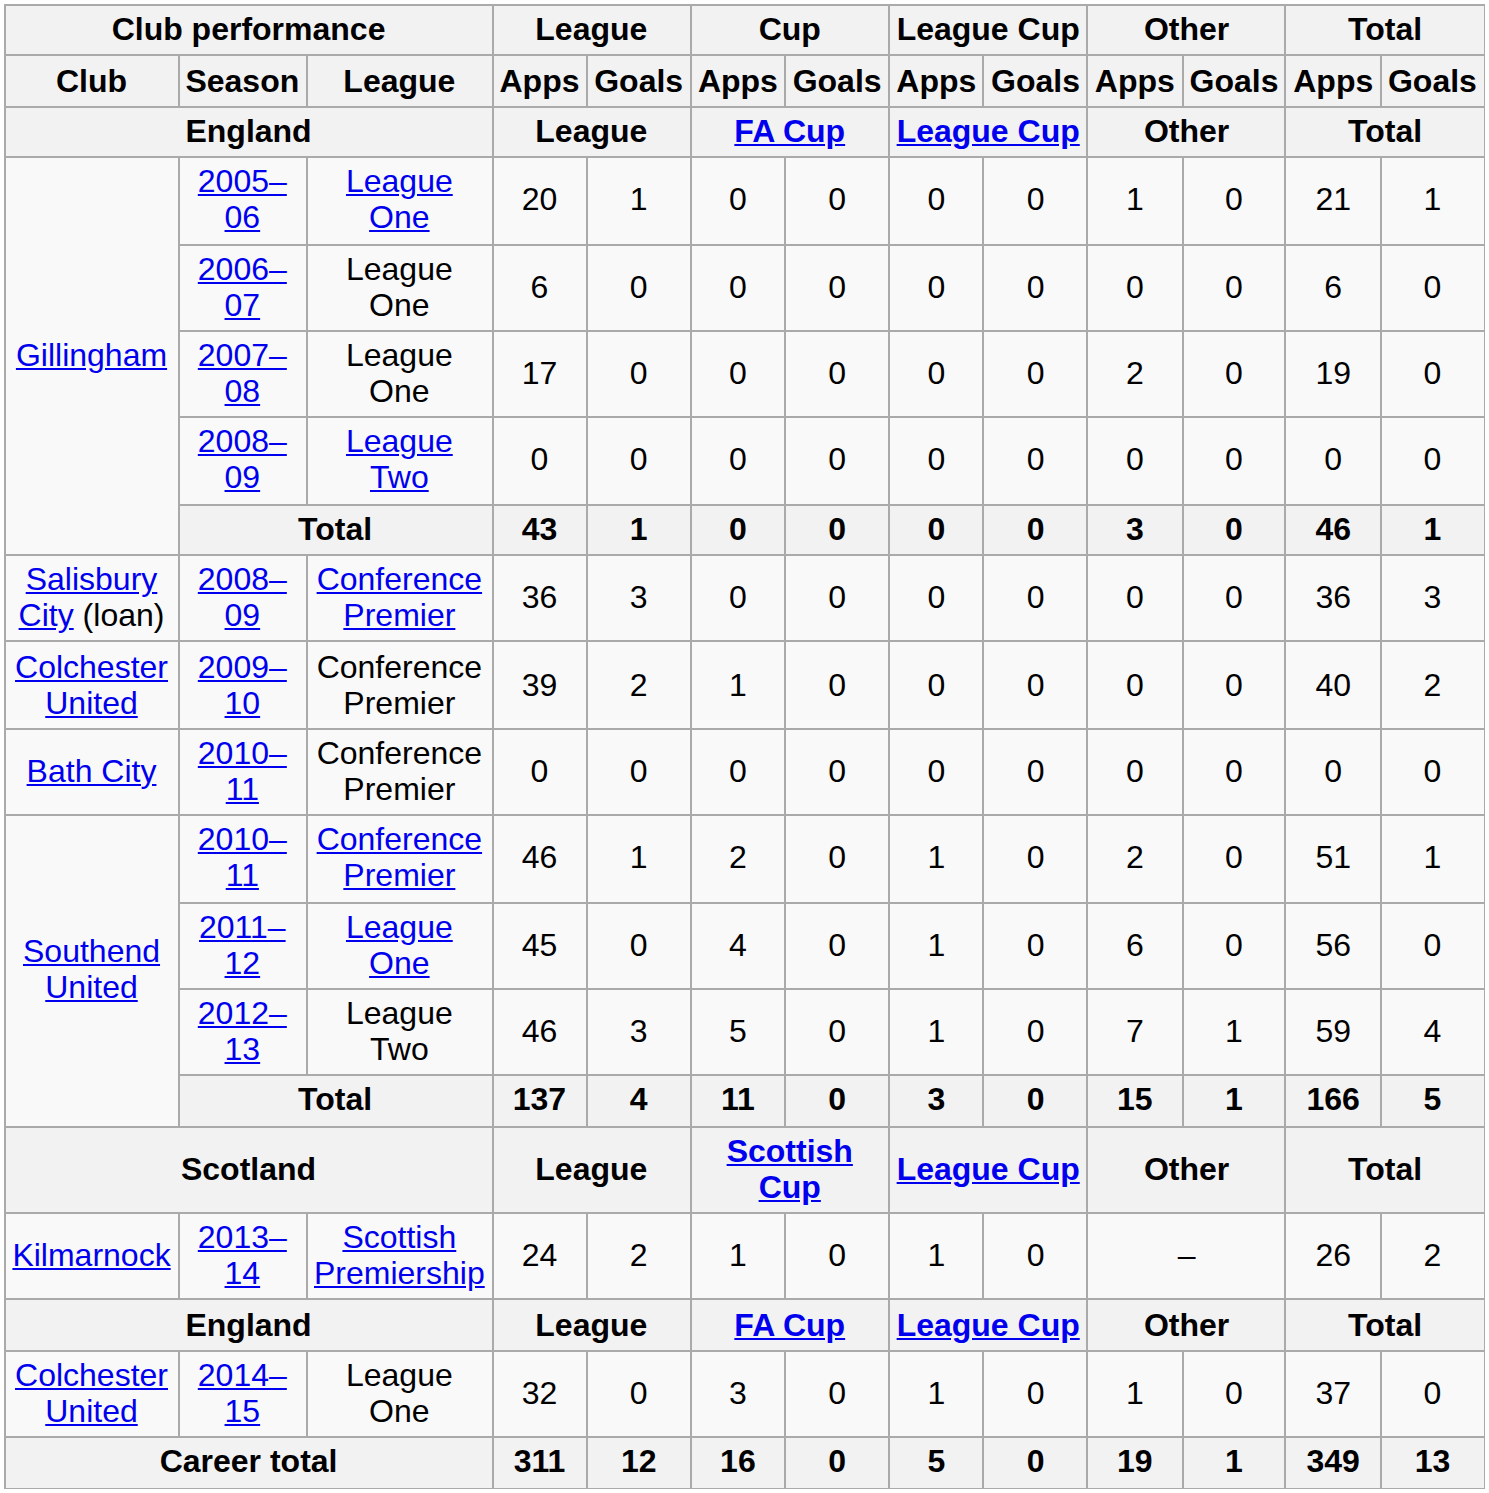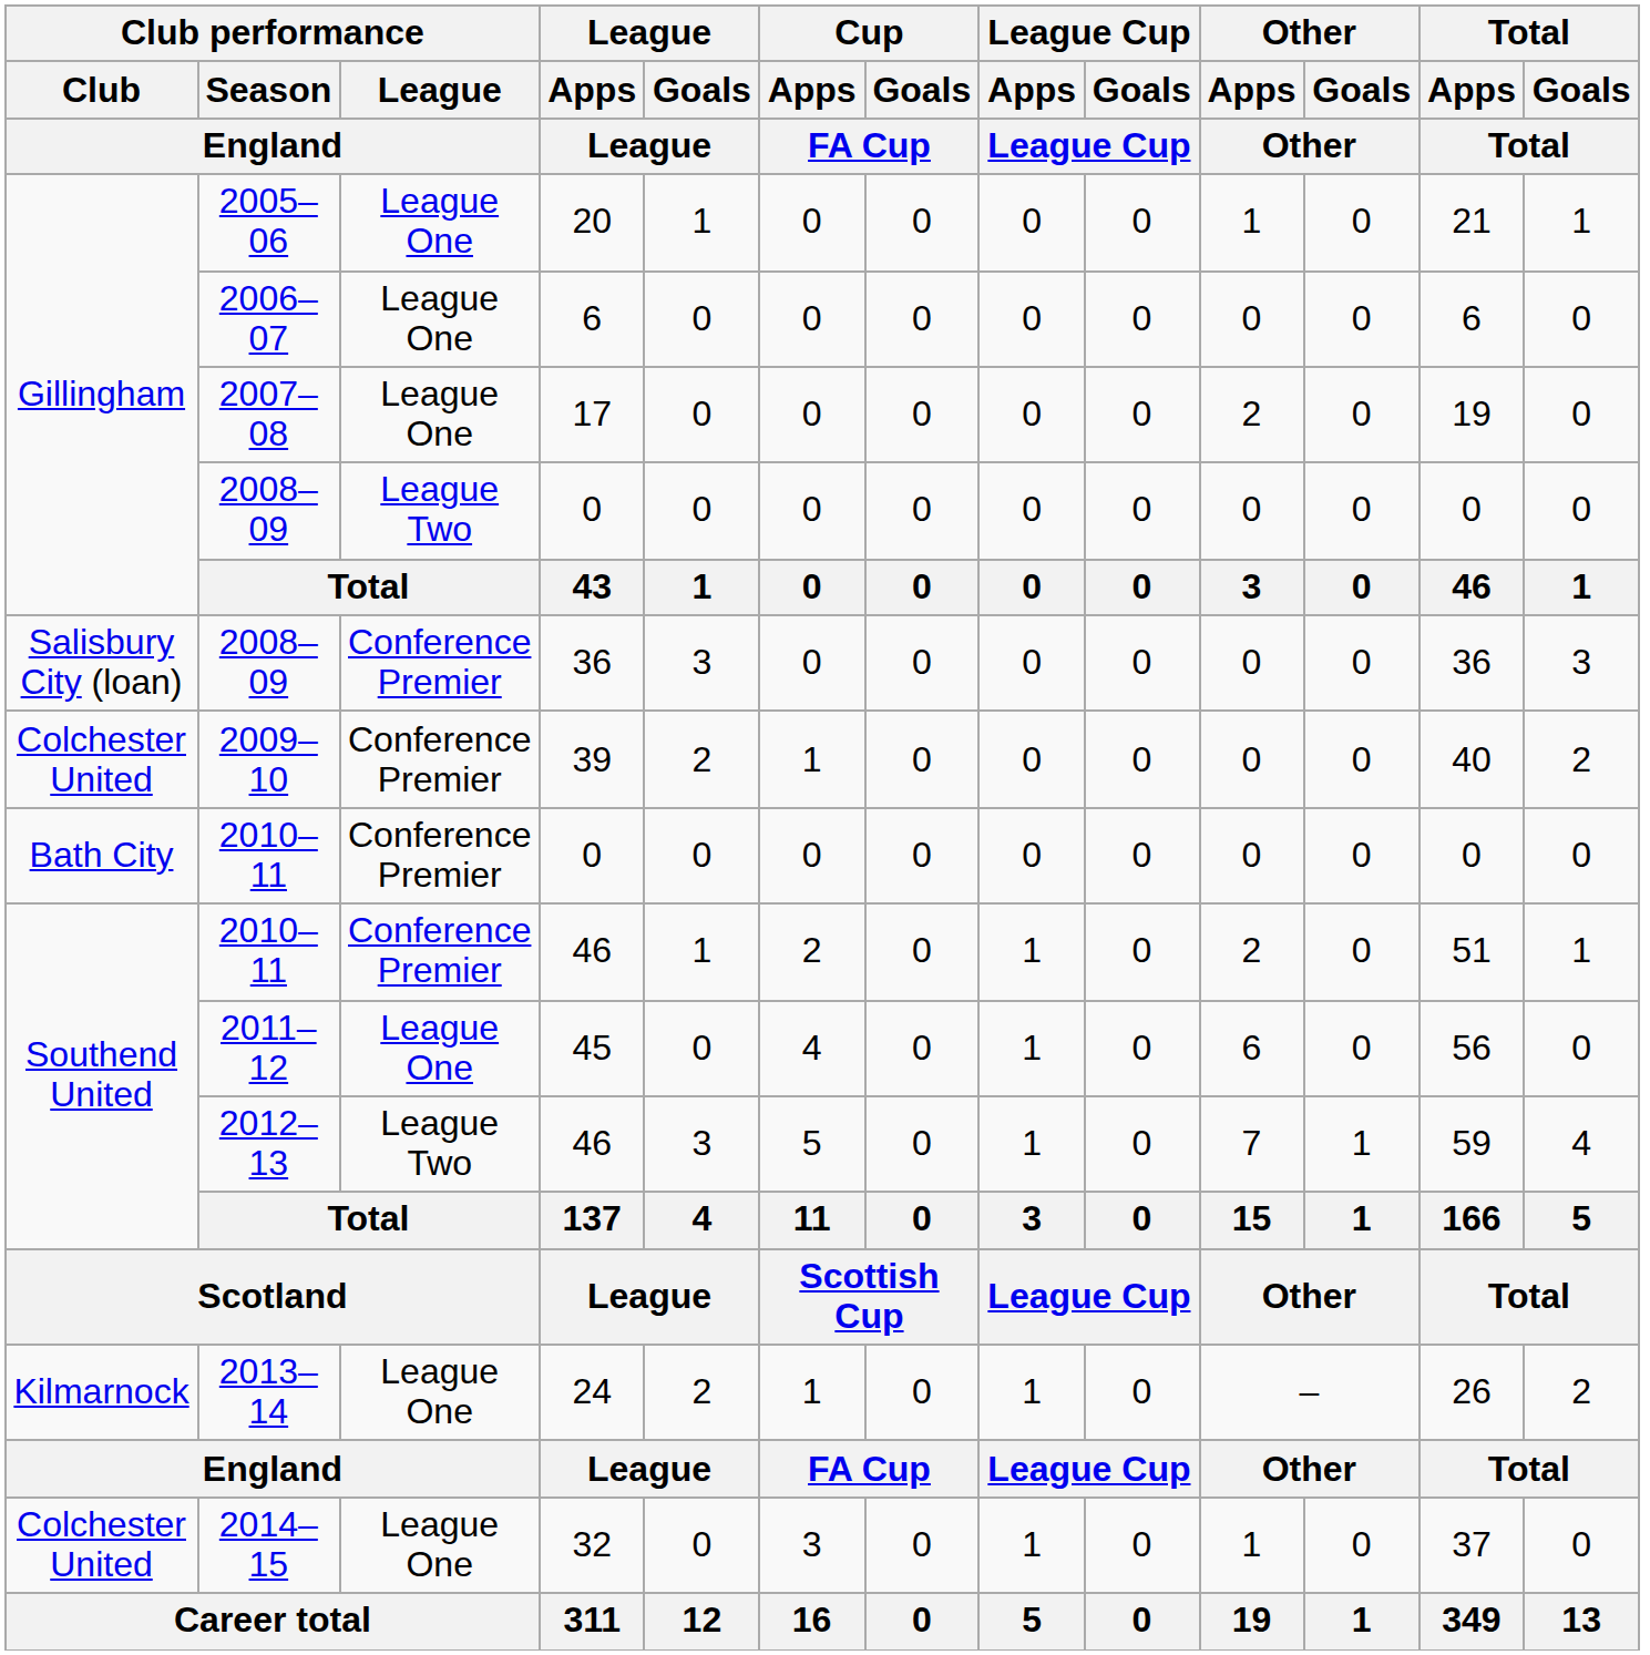2013–14 | Club performance / League / England: Scottish Premiership -> League One
